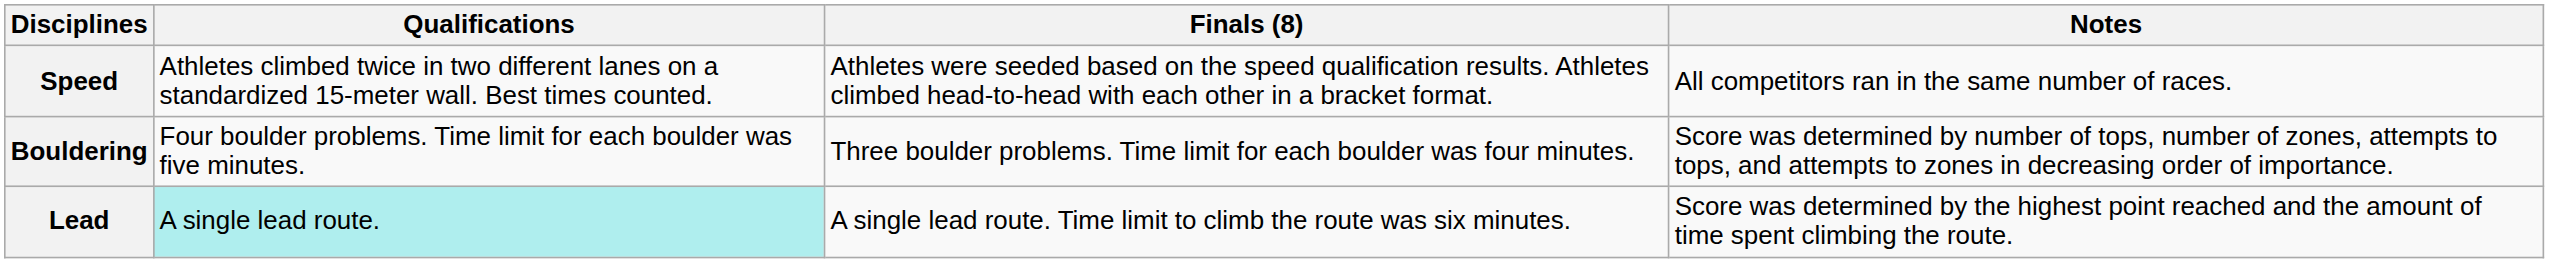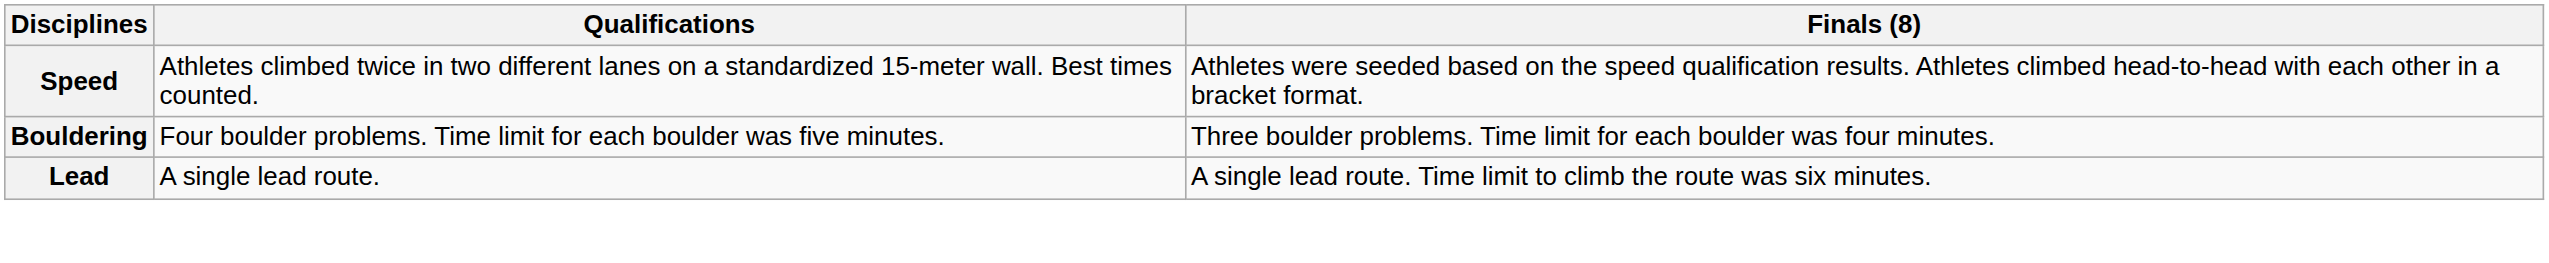- column: Notes | All competitors ran in the same number of races. | Score was determined by number of tops, number of zones, attempts to tops, and attempts to zones in decreasing order of importance. | Score was determined by the highest point reached and the amount of time spent climbing the route.
Lead | Qualifications: paleturquoise background -> no background
